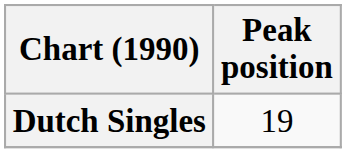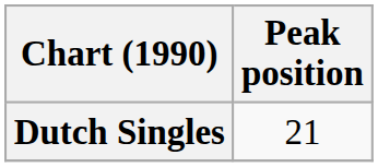Dutch Singles | Peak position: 19 -> 21
